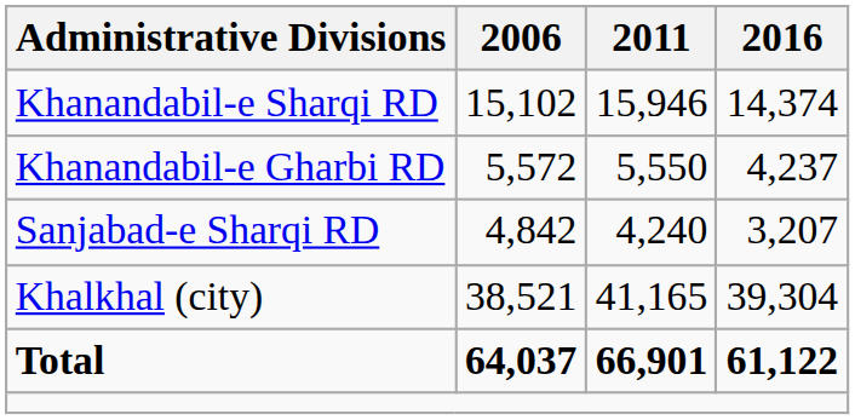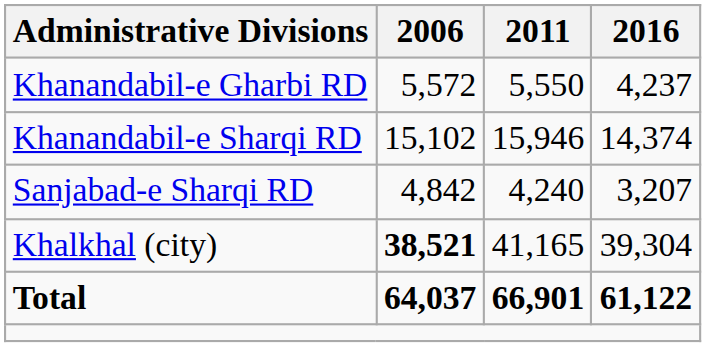rows swapped: Khanandabil-e Gharbi RD <-> Khanandabil-e Sharqi RD
Khalkhal (city) | 2006: normal -> bold
